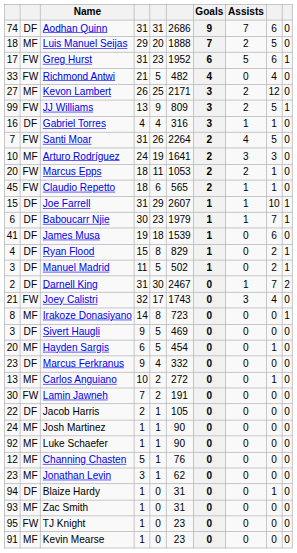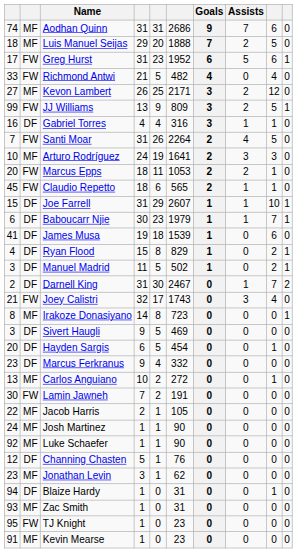Aodhan Quinn | column 2: DF -> MF
Hayden Sargis | column 2: MF -> DF
Jacob Harris | column 2: DF -> MF
Channing Chasten | column 2: MF -> DF
